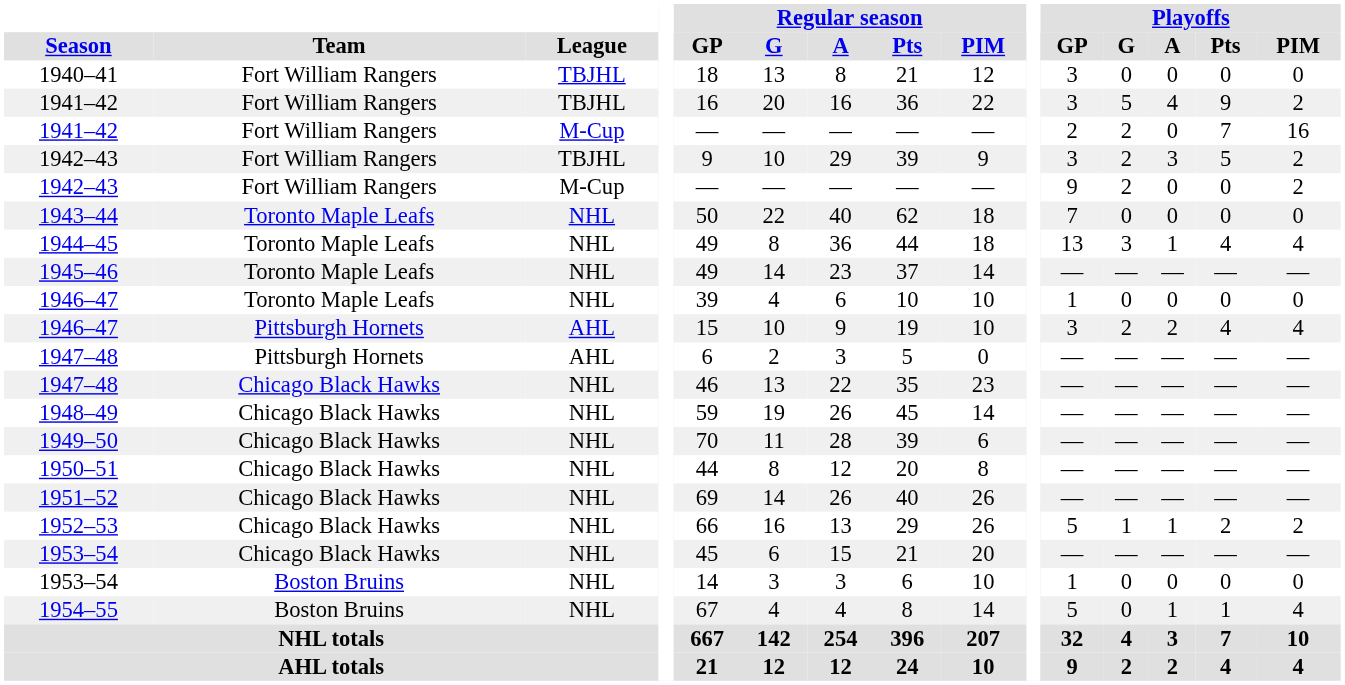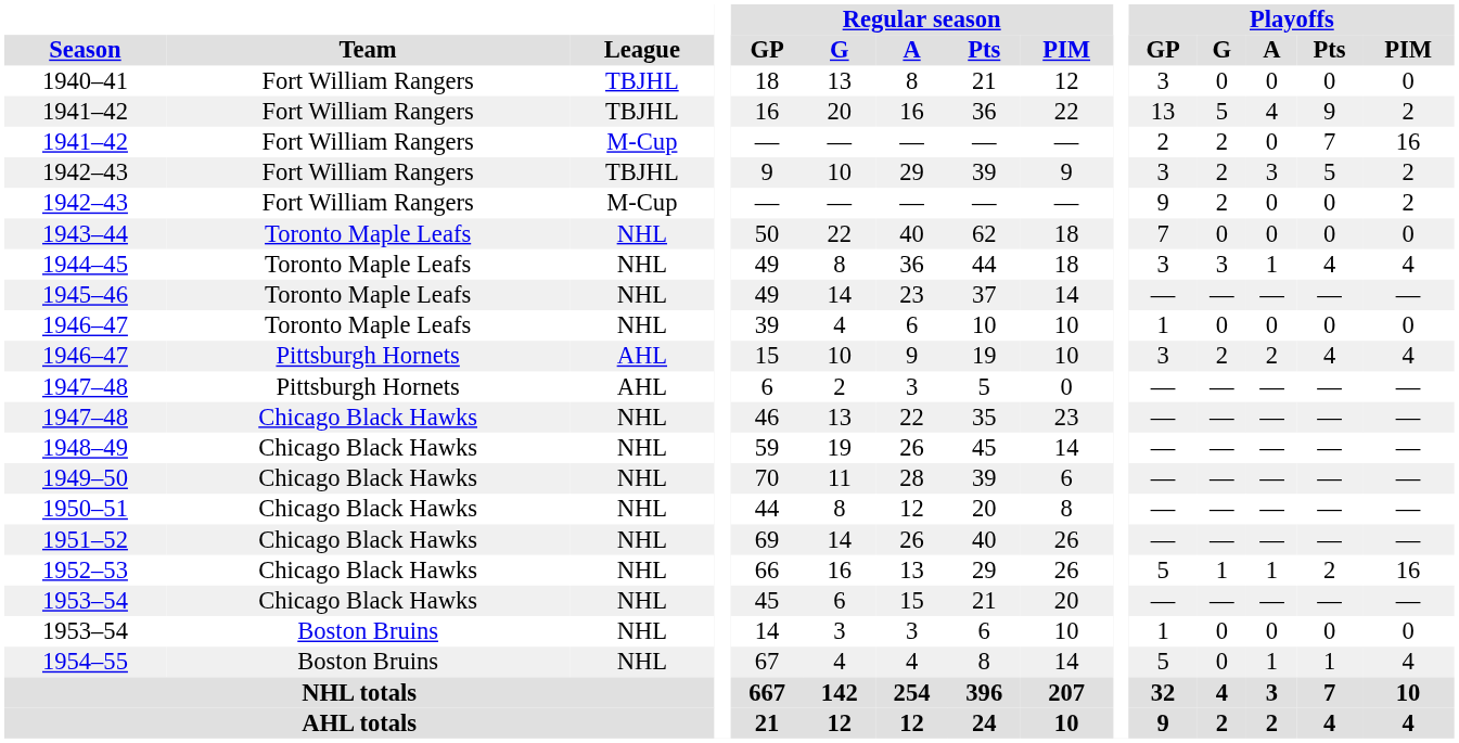1941–42 / TBJHL | Playoffs / GP: 3 -> 13
1944–45 | Playoffs / GP: 13 -> 3
1952–53 | Playoffs / PIM: 2 -> 16
